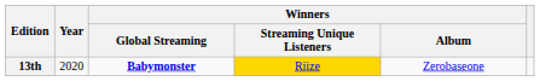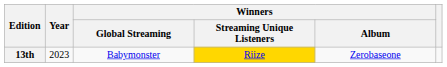13th | Year: 2020 -> 2023
13th | Winners / Global Streaming: bold -> normal
